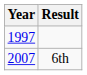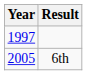6th | Year: 2007 -> 2005
